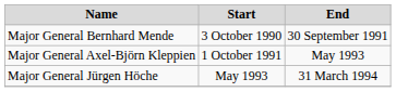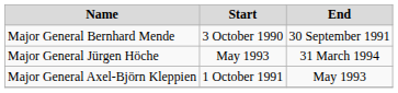rows swapped: Major General Axel-Björn Kleppien <-> Major General Jürgen Höche
